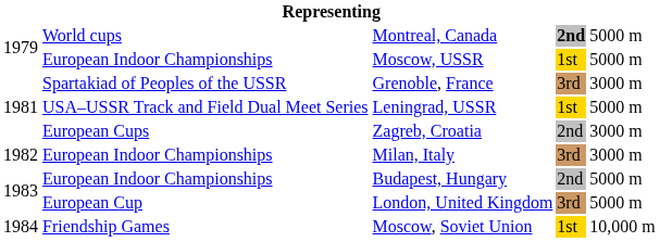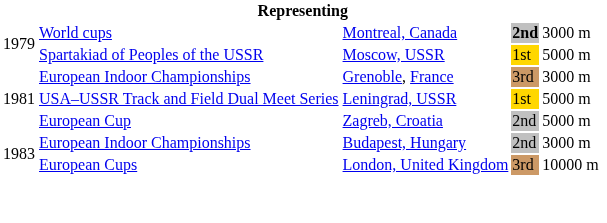Montreal, Canada | column 5: 5000 m -> 3000 m
Moscow, USSR | column 2: European Indoor Championships -> Spartakiad of Peoples of the USSR
Grenoble, France | column 2: Spartakiad of Peoples of the USSR -> European Indoor Championships
Zagreb, Croatia | column 2: European Cups -> European Cup
Zagreb, Croatia | column 5: 3000 m -> 5000 m
- row: 1982 | European Indoor Championships | Milan, Italy | 3rd | 3000 m
Budapest, Hungary | column 5: 5000 m -> 3000 m
London, United Kingdom | column 2: European Cup -> European Cups
London, United Kingdom | column 5: 5000 m -> 10000 m
- row: 1984 | Friendship Games | Moscow, Soviet Union | 1st | 10,000 m
